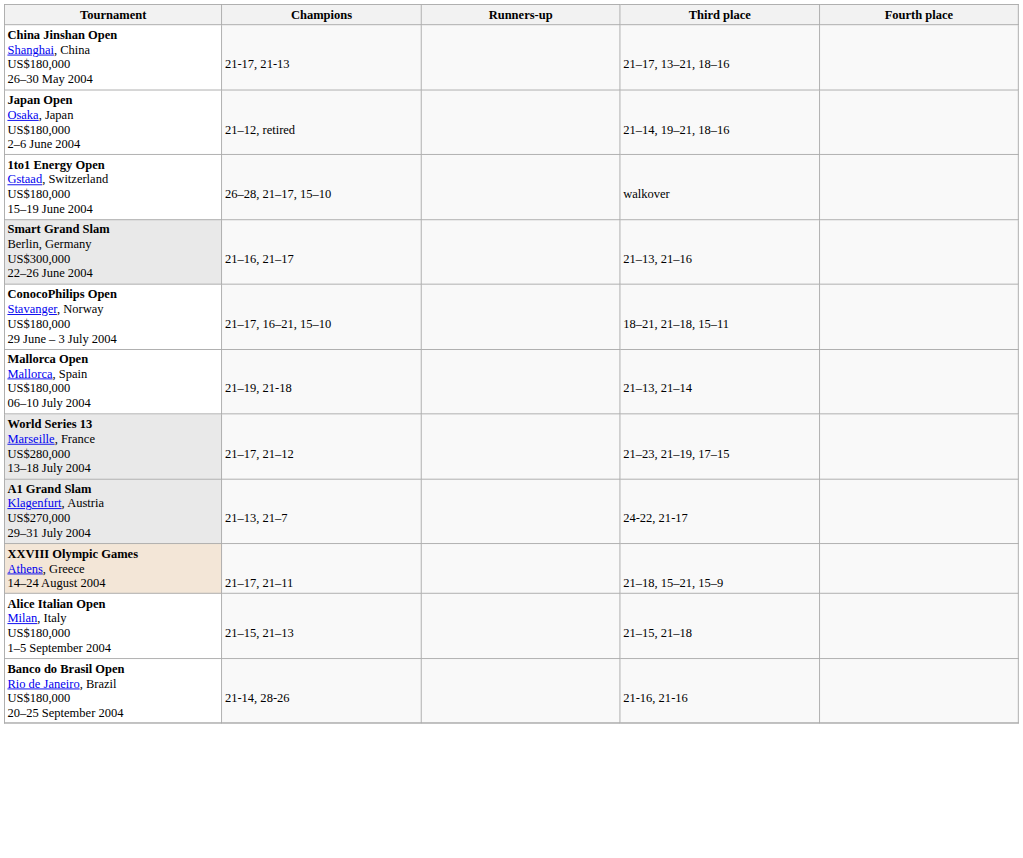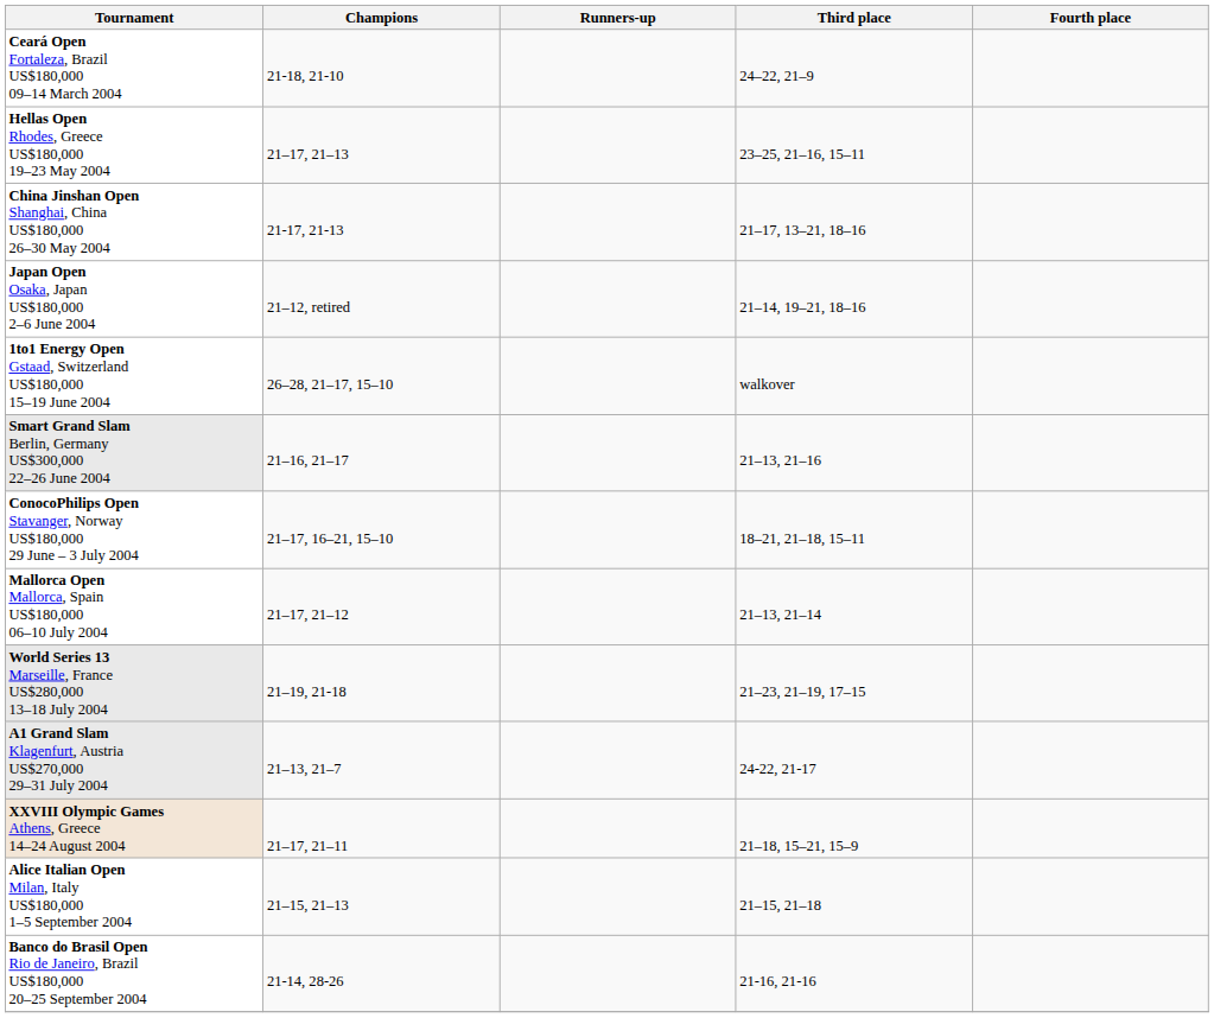+ row: Ceará Open Fortaleza, Brazil US$180,000 09–14 March 2004 | 21-18, 21-10 | 24–22, 21–9
+ row: Hellas Open Rhodes, Greece US$180,000 19–23 May 2004 | 21–17, 21–13 | 23–25, 21–16, 15–11
Mallorca Open Mallorca, Spain US$180,000 06–10 July 2004 | Champions: 21–19, 21-18 -> 21–17, 21–12
World Series 13 Marseille, France US$280,000 13–18 July 2004 | Champions: 21–17, 21–12 -> 21–19, 21-18
